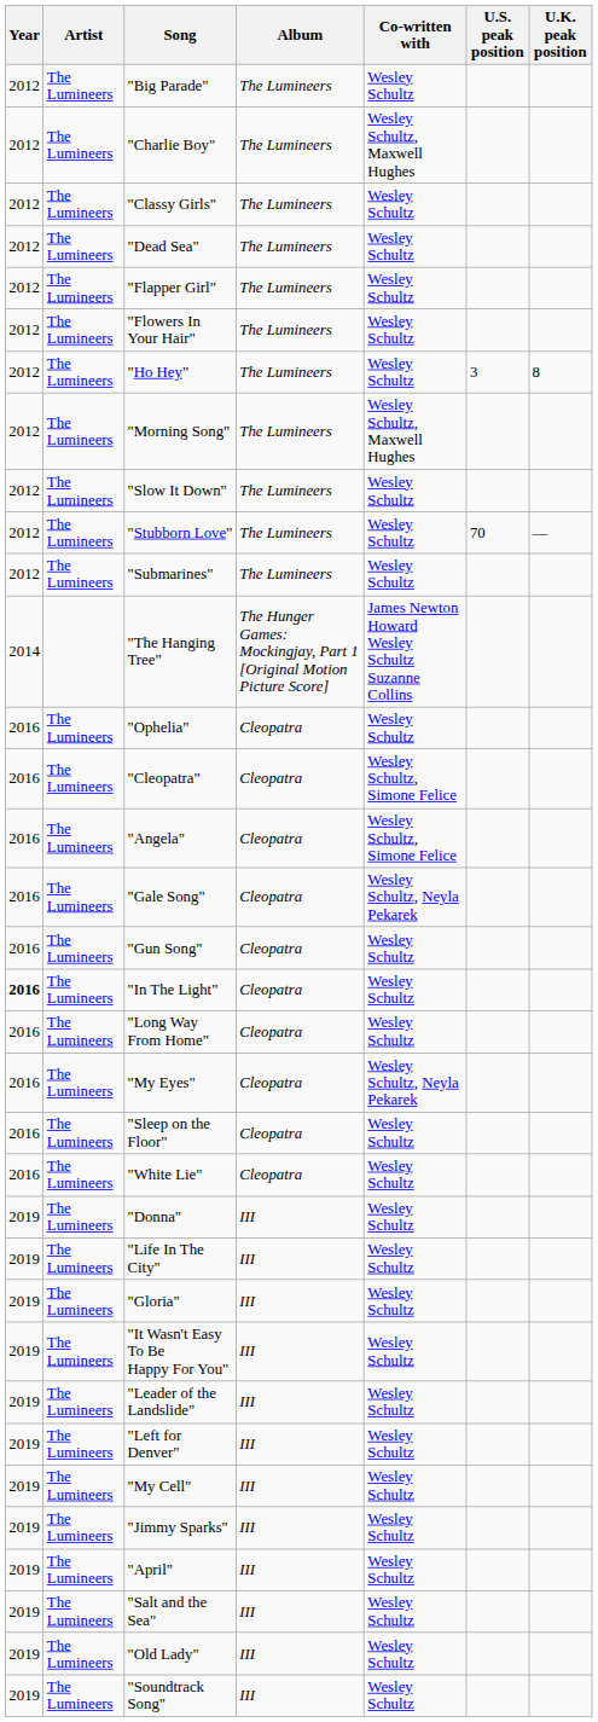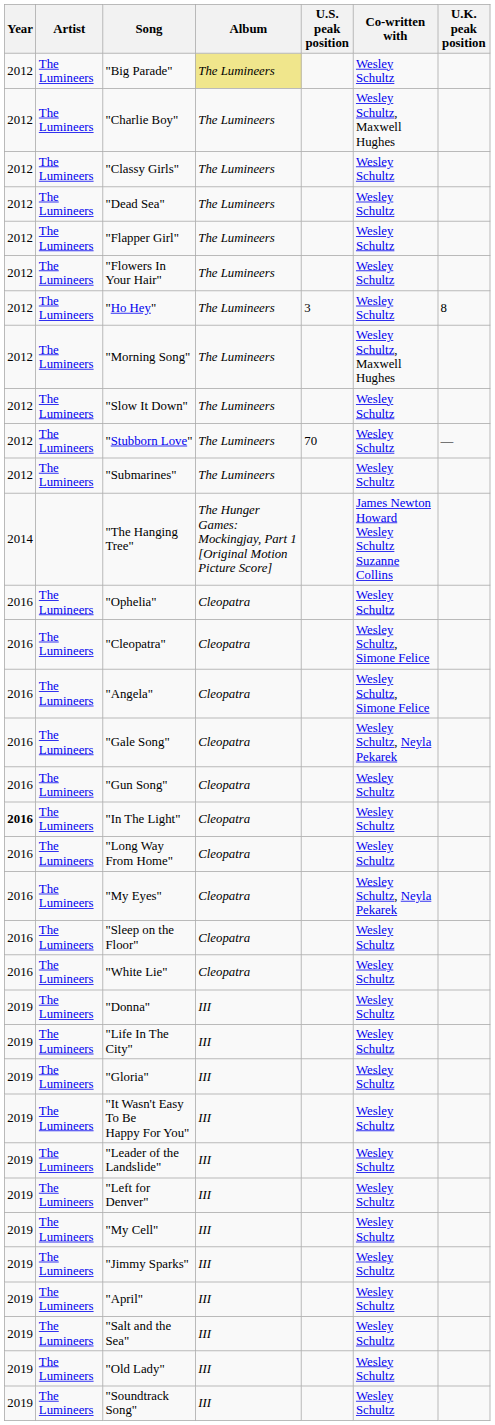columns swapped: Co-written with <-> U.S. peak position
"Big Parade" | Album: no background -> khaki background
